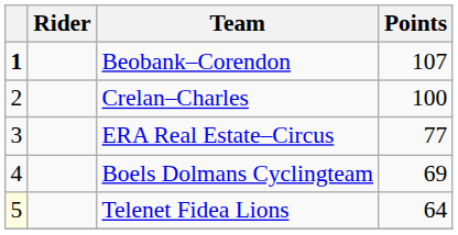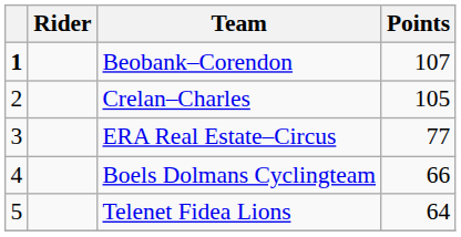Crelan–Charles | Points: 100 -> 105
Boels Dolmans Cyclingteam | Points: 69 -> 66
Telenet Fidea Lions | column 1: lightyellow background -> no background
